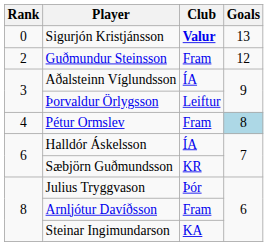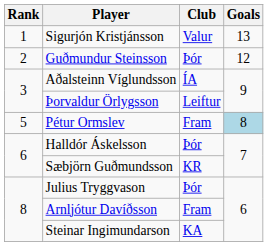Sigurjón Kristjánsson | Rank: 0 -> 1
Sigurjón Kristjánsson | Club: bold -> normal
Guðmundur Steinsson | Club: Fram -> Þór
Pétur Ormslev | Rank: 4 -> 5
Halldór Áskelsson | Club: ÍA -> Þór
